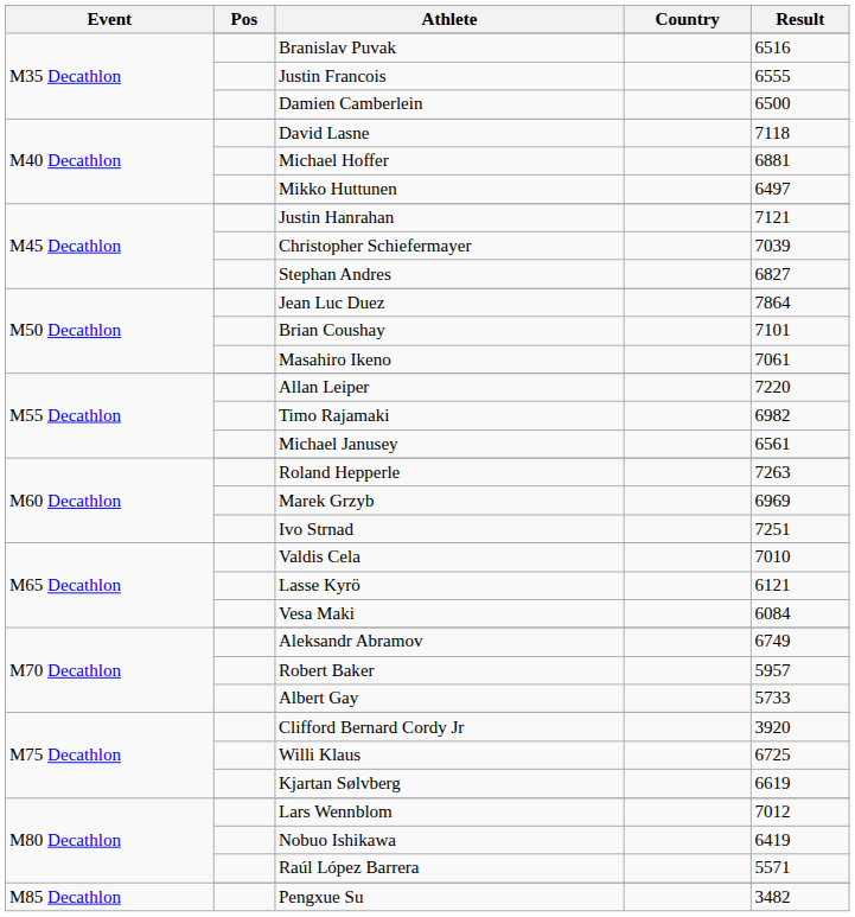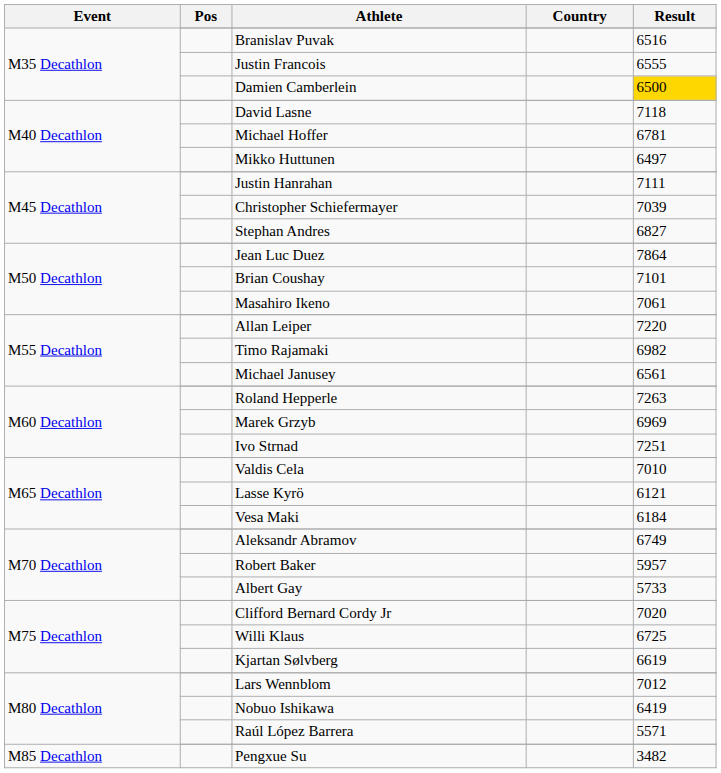Damien Camberlein | Result: no background -> gold background
Michael Hoffer | Result: 6881 -> 6781
Justin Hanrahan | Result: 7121 -> 7111
Vesa Maki | Result: 6084 -> 6184
Clifford Bernard Cordy Jr | Result: 3920 -> 7020
